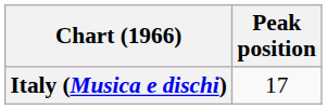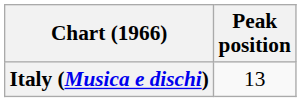Italy (Musica e dischi) | Peak position: 17 -> 13
